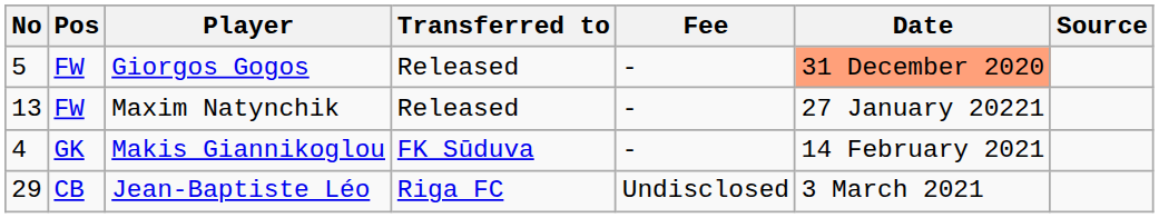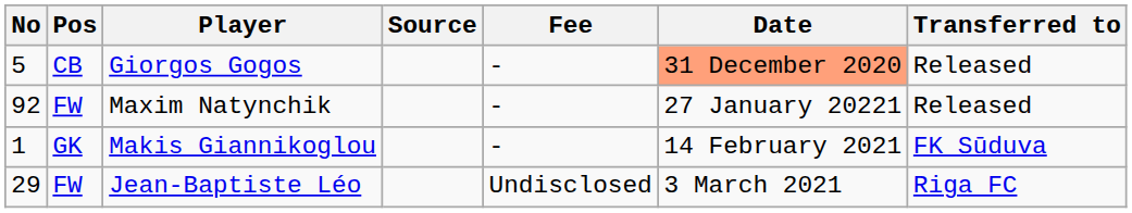columns swapped: Transferred to <-> Source
Giorgos Gogos | Pos: FW -> CB
Maxim Natynchik | No: 13 -> 92
Makis Giannikoglou | No: 4 -> 1
Jean-Baptiste Léo | Pos: CB -> FW
